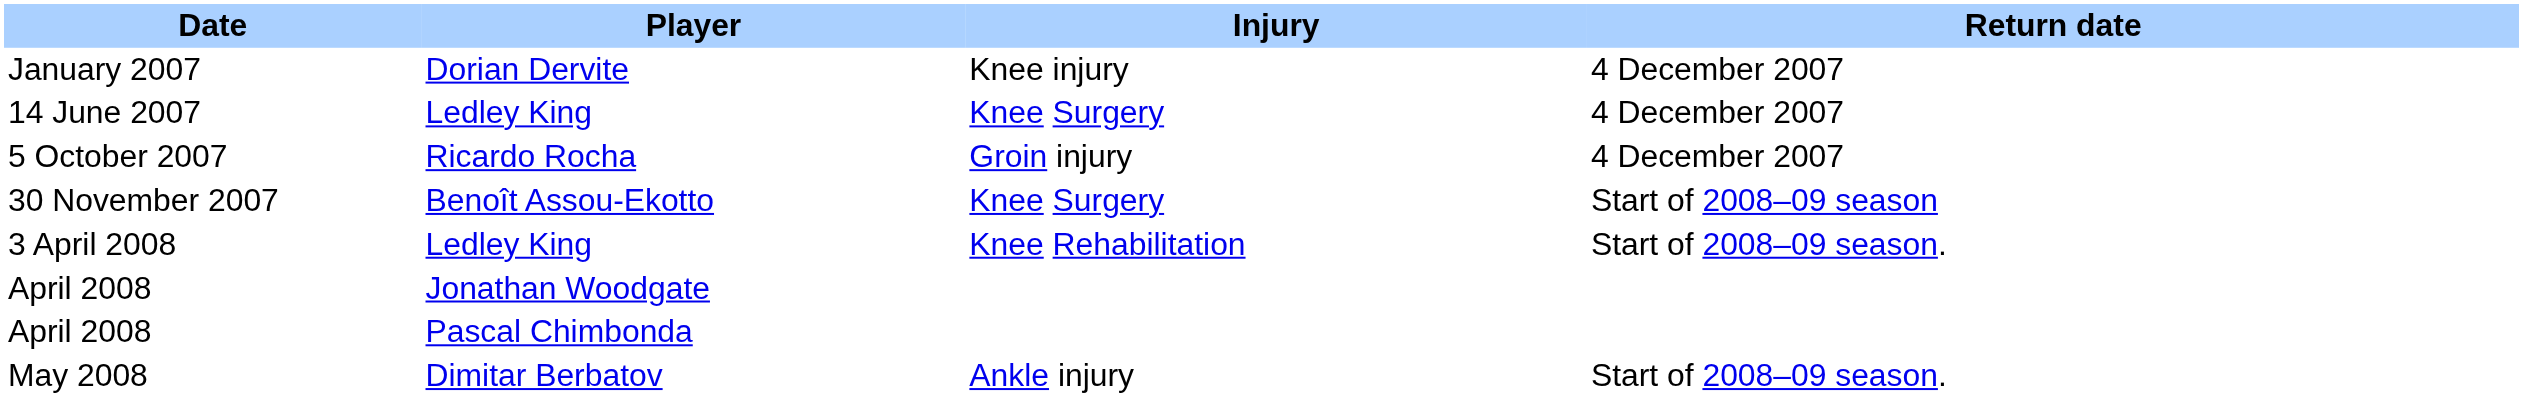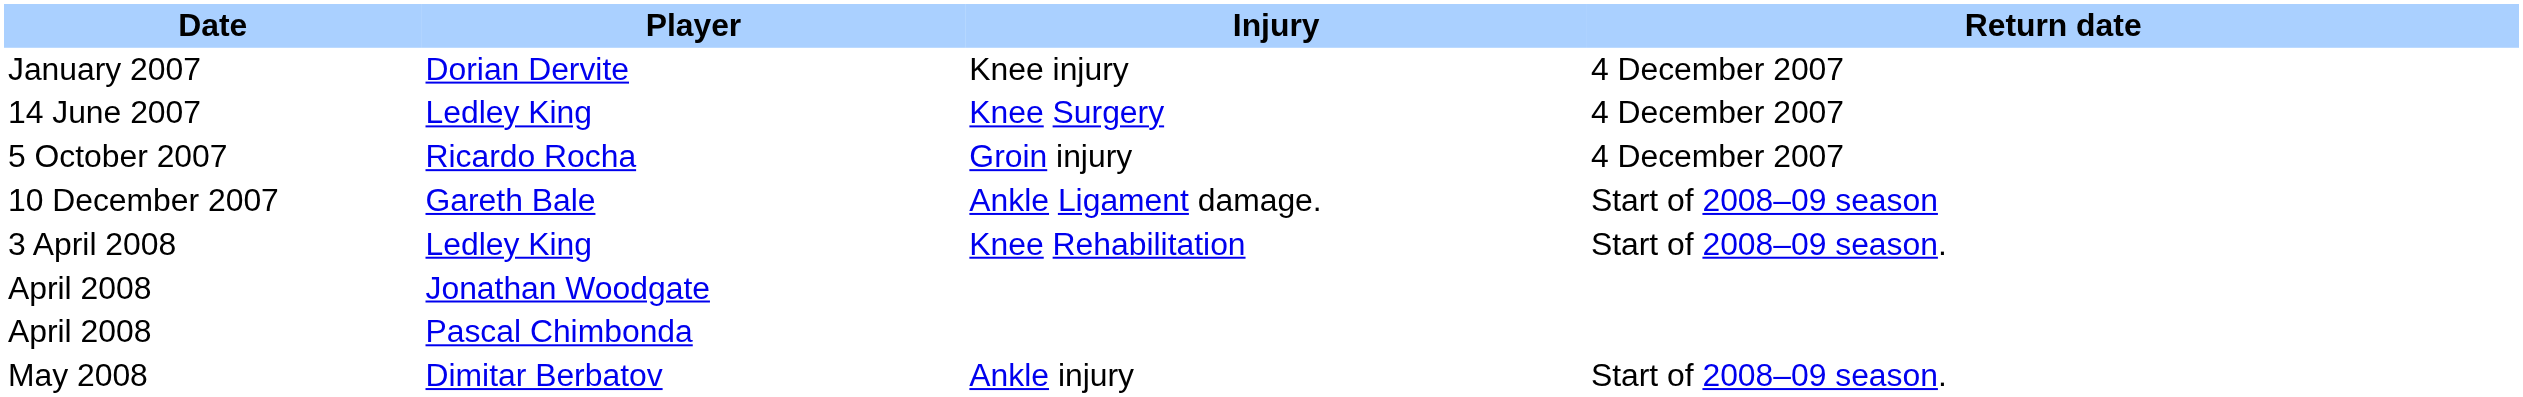- row: 30 November 2007 | Benoît Assou-Ekotto | Knee Surgery | Start of 2008–09 season
+ row: 10 December 2007 | Gareth Bale | Ankle Ligament damage. | Start of 2008–09 season
